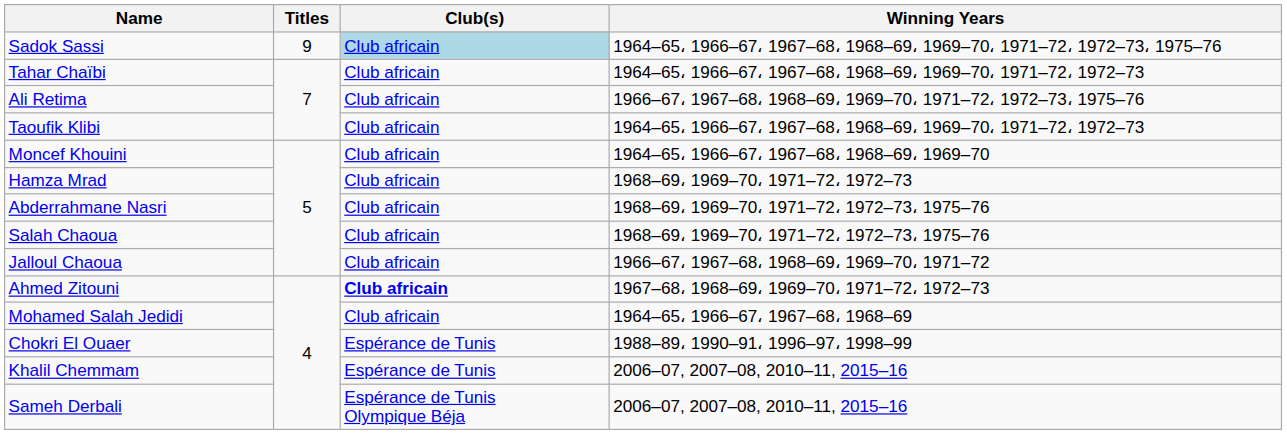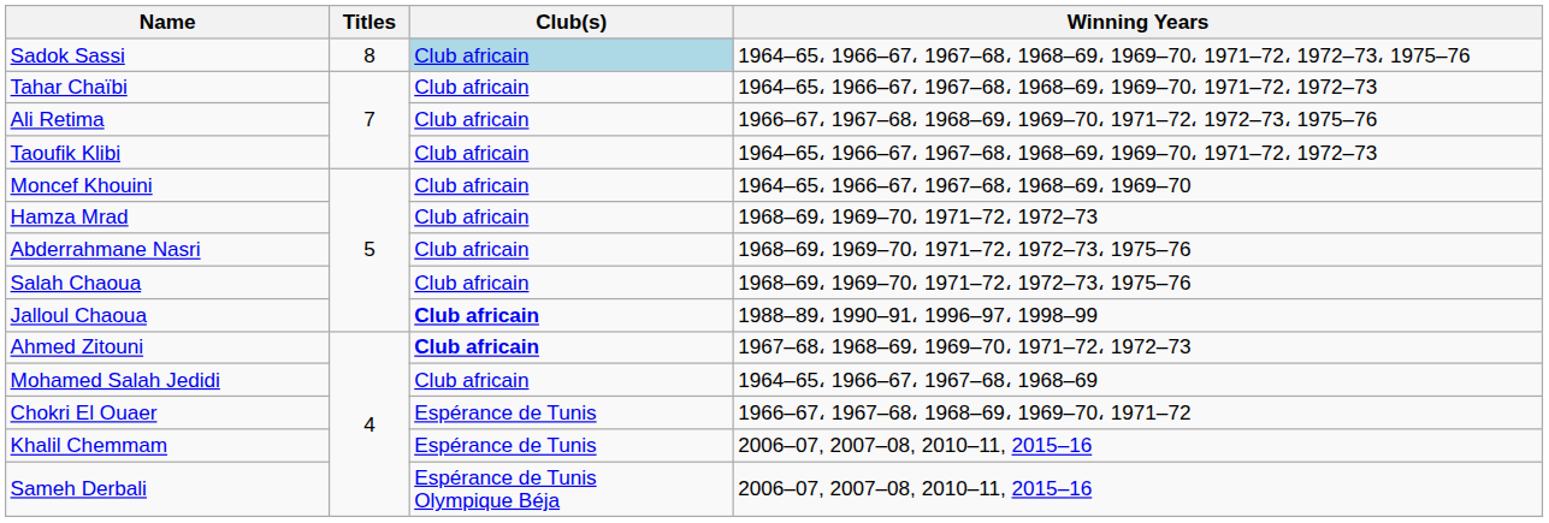Sadok Sassi | Titles: 9 -> 8
Jalloul Chaoua | Club(s): normal -> bold
Jalloul Chaoua | Winning Years: 1966–67، 1967–68، 1968–69، 1969–70، 1971–72 -> 1988–89، 1990–91، 1996–97، 1998–99
Chokri El Ouaer | Winning Years: 1988–89، 1990–91، 1996–97، 1998–99 -> 1966–67، 1967–68، 1968–69، 1969–70، 1971–72
